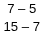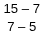rows swapped: 15 – 7 <-> 7 – 5
